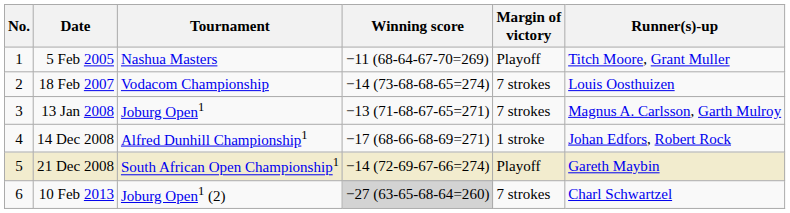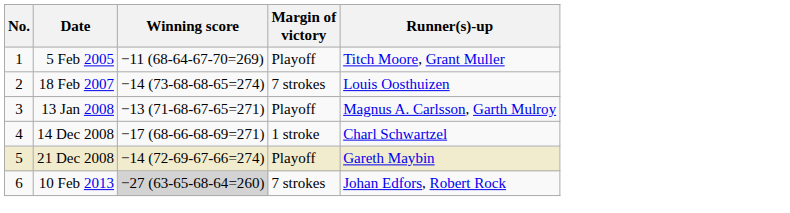- column: Tournament | Nashua Masters | Vodacom Championship | Joburg Open1 | Alfred Dunhill Championship1 | South African Open Championship1 | Joburg Open1 (2)
13 Jan 2008 | Margin of victory: 7 strokes -> Playoff
14 Dec 2008 | Runner(s)-up: Johan Edfors, Robert Rock -> Charl Schwartzel
10 Feb 2013 | Runner(s)-up: Charl Schwartzel -> Johan Edfors, Robert Rock
